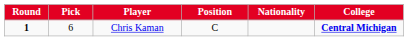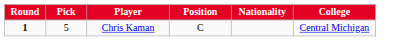Chris Kaman | Pick: 6 -> 5
Chris Kaman | College: bold -> normal
